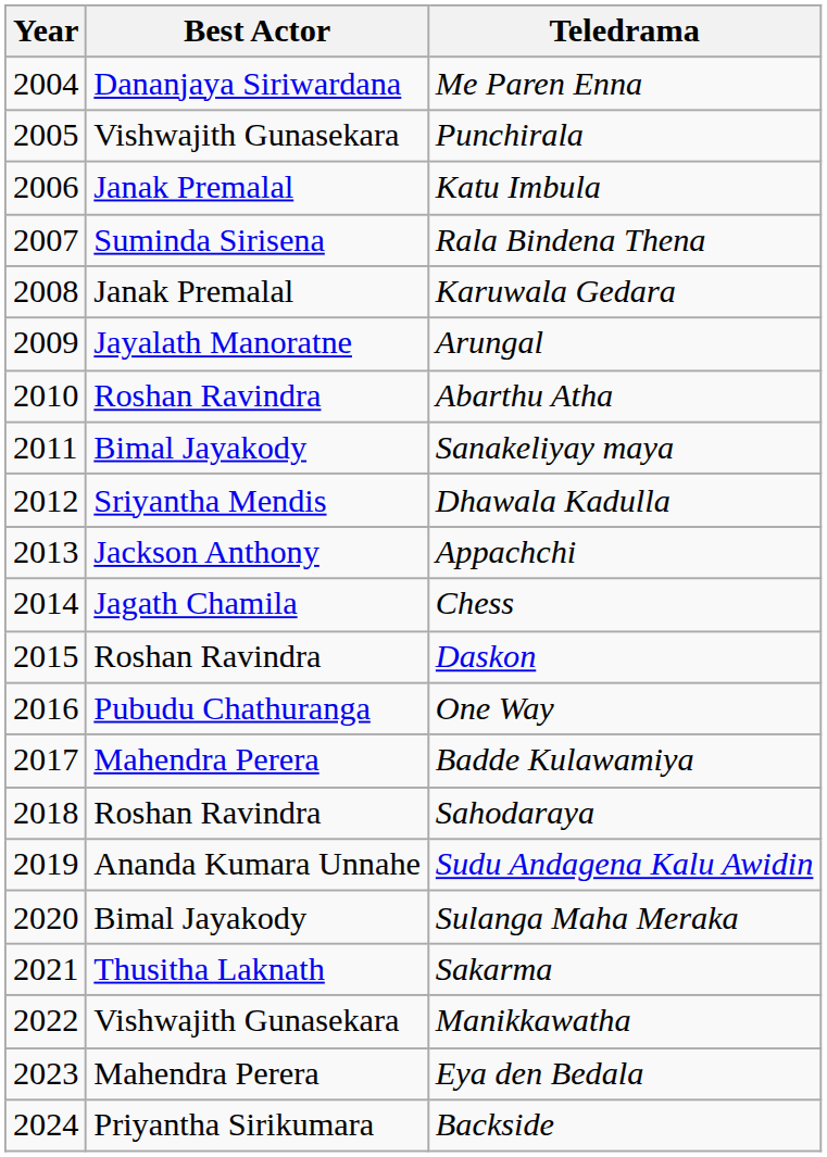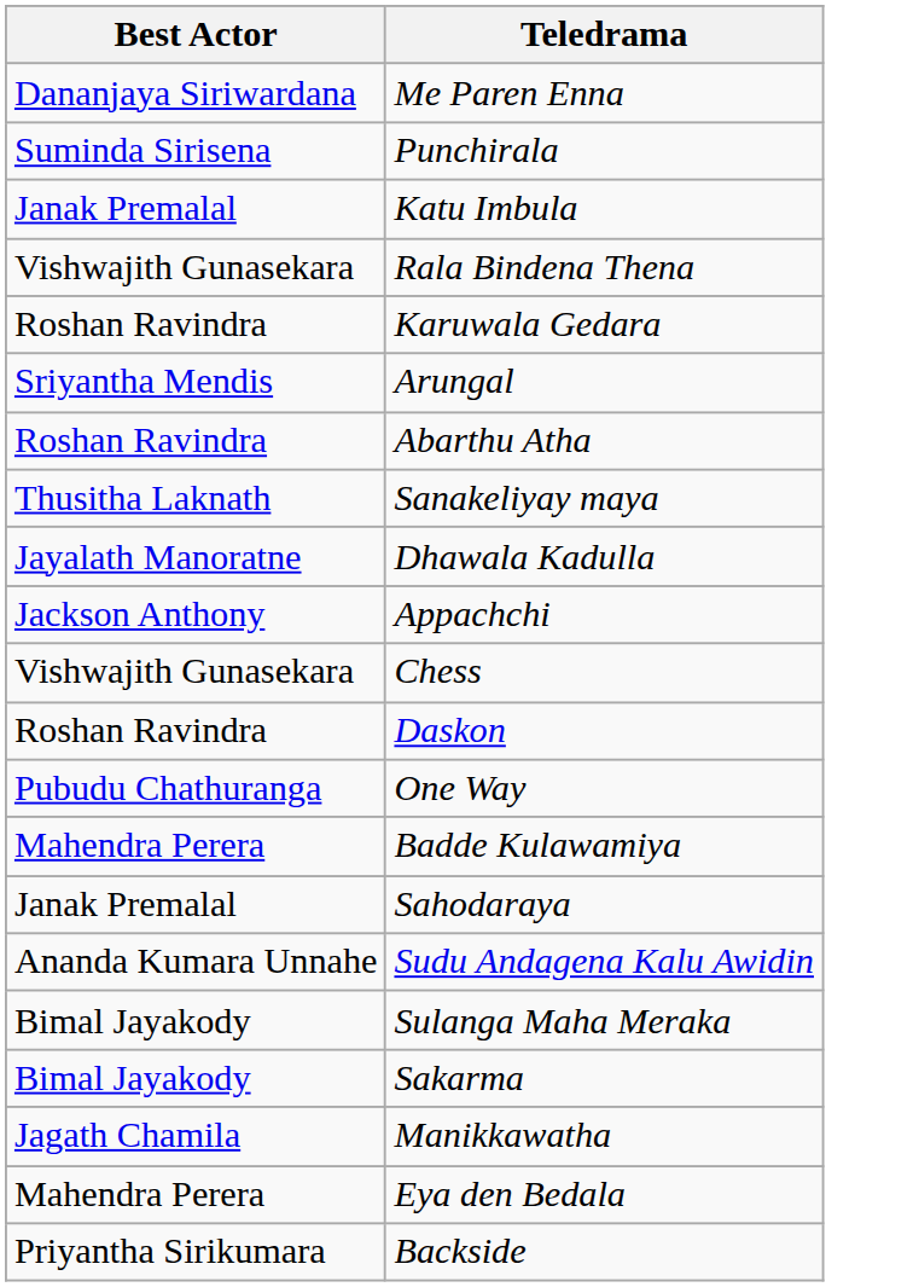- column: Year | 2004 | 2005 | 2006 | 2007 | 2008 | 2009 | 2010 | 2011 | 2012 | 2013 | 2014 | 2015 | 2016 | 2017 | 2018 | 2019 | 2020 | 2021 | 2022 | 2023 | 2024
Punchirala | Best Actor: Vishwajith Gunasekara -> Suminda Sirisena
Rala Bindena Thena | Best Actor: Suminda Sirisena -> Vishwajith Gunasekara
Karuwala Gedara | Best Actor: Janak Premalal -> Roshan Ravindra
Arungal | Best Actor: Jayalath Manoratne -> Sriyantha Mendis
Sanakeliyay maya | Best Actor: Bimal Jayakody -> Thusitha Laknath
Dhawala Kadulla | Best Actor: Sriyantha Mendis -> Jayalath Manoratne
Chess | Best Actor: Jagath Chamila -> Vishwajith Gunasekara
Sahodaraya | Best Actor: Roshan Ravindra -> Janak Premalal
Sakarma | Best Actor: Thusitha Laknath -> Bimal Jayakody
Manikkawatha | Best Actor: Vishwajith Gunasekara -> Jagath Chamila
